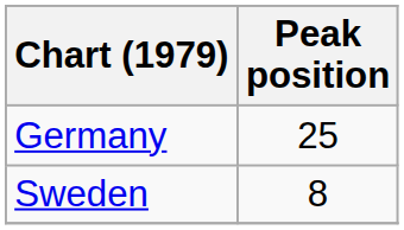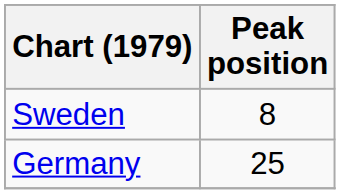rows swapped: Germany <-> Sweden
